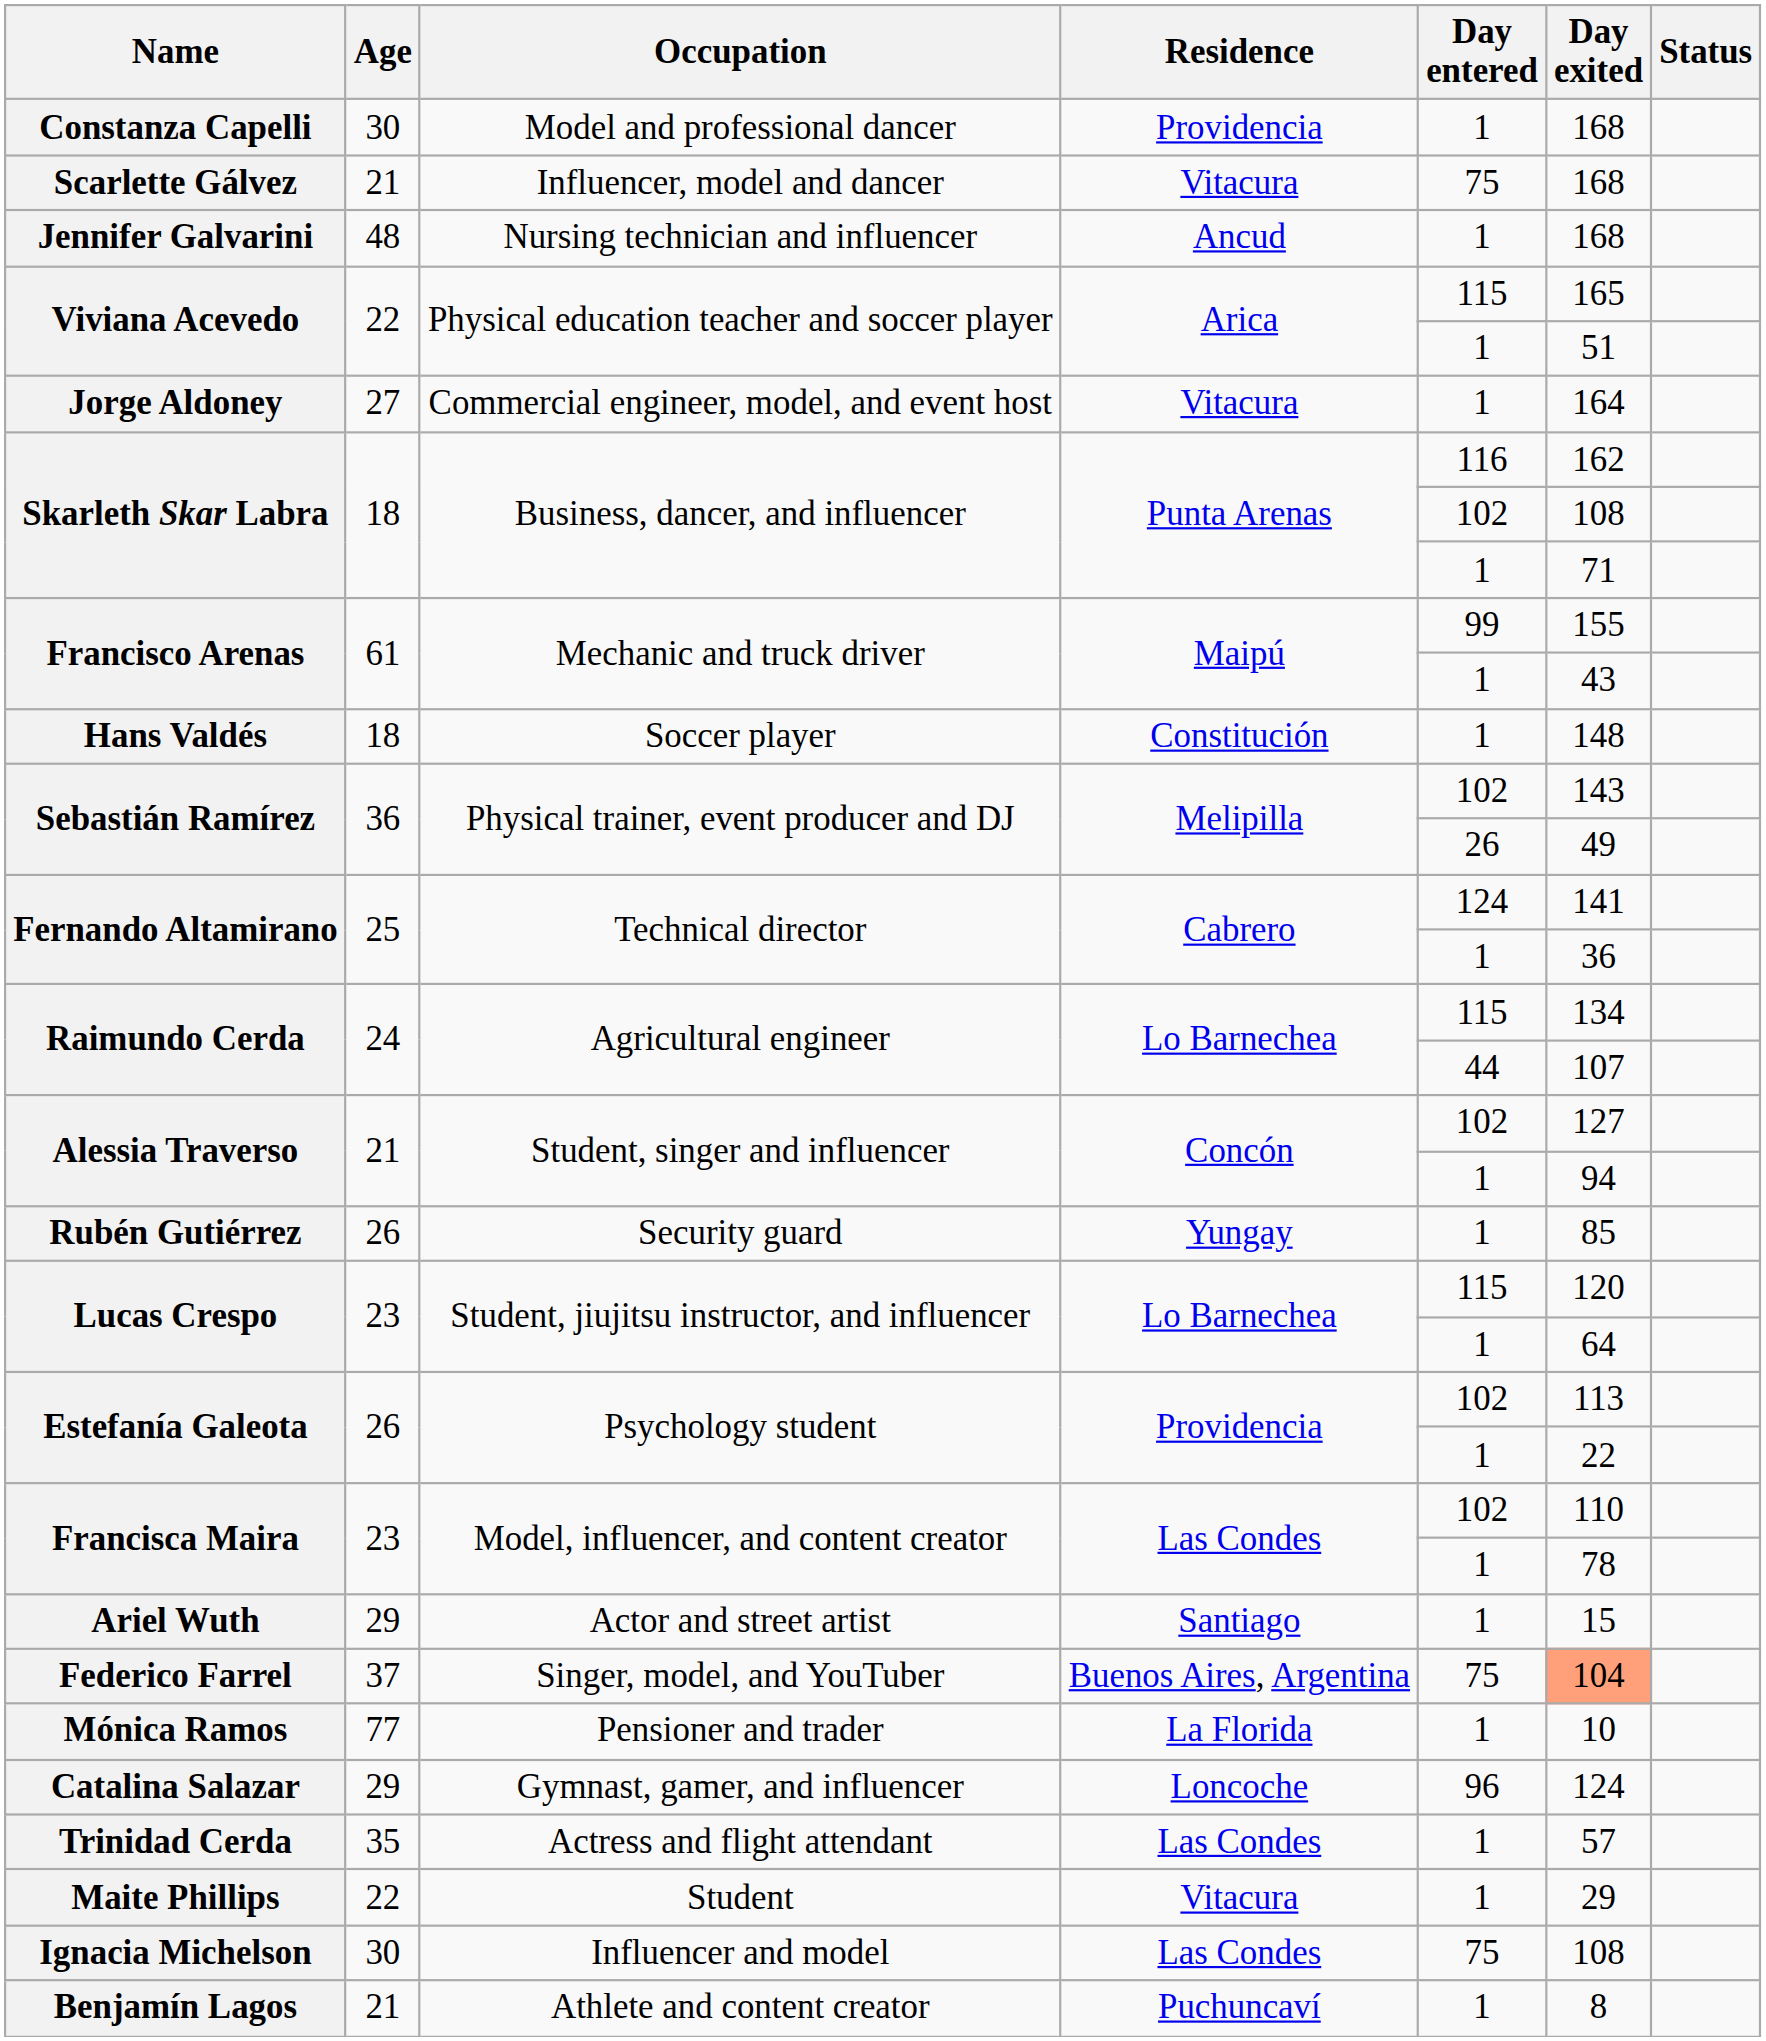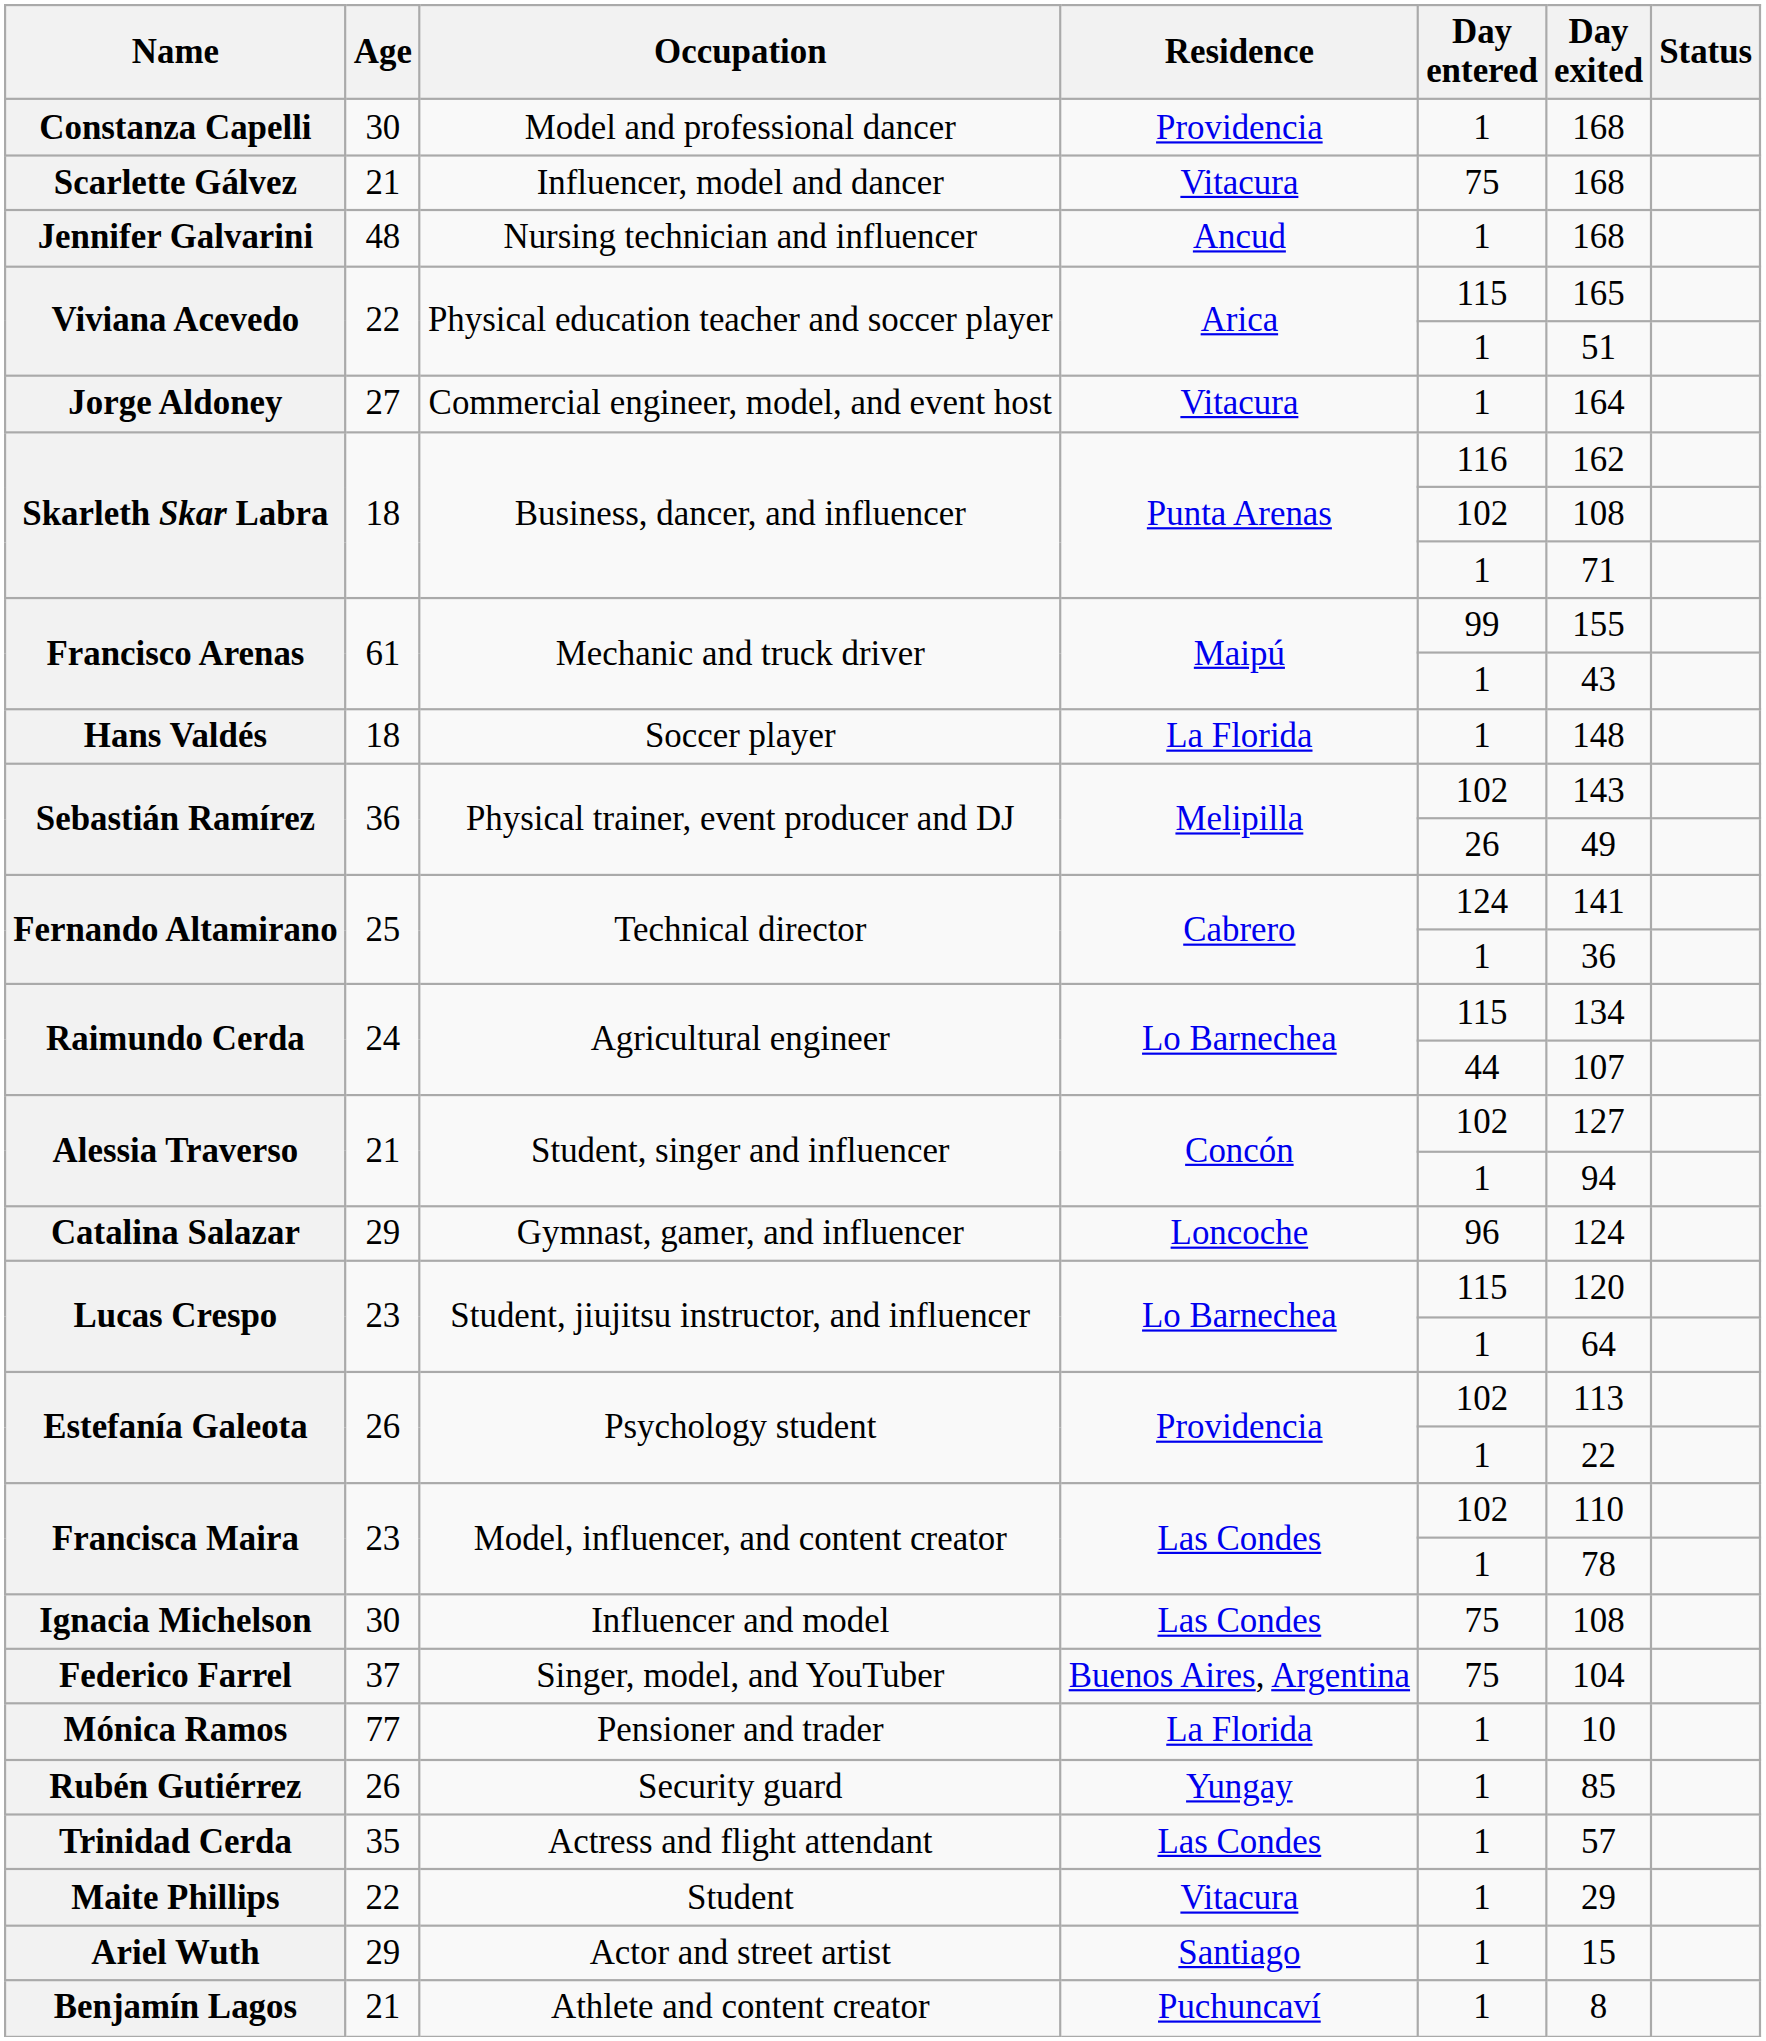Hans Valdés | Residence: Constitución -> La Florida
rows swapped: Catalina Salazar <-> Rubén Gutiérrez
rows swapped: Ignacia Michelson <-> Ariel Wuth
Federico Farrel | Day exited: lightsalmon background -> no background
